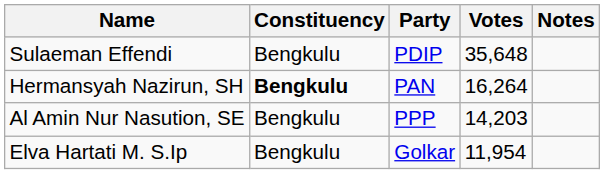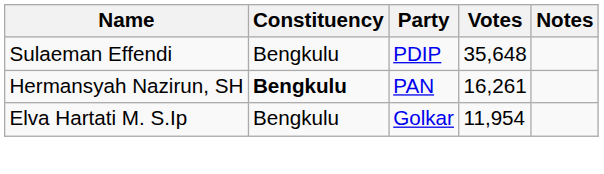Hermansyah Nazirun, SH | Votes: 16,264 -> 16,261
- row: Al Amin Nur Nasution, SE | Bengkulu | PPP | 14,203
